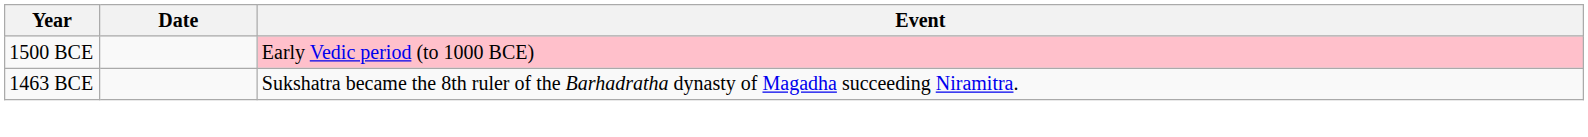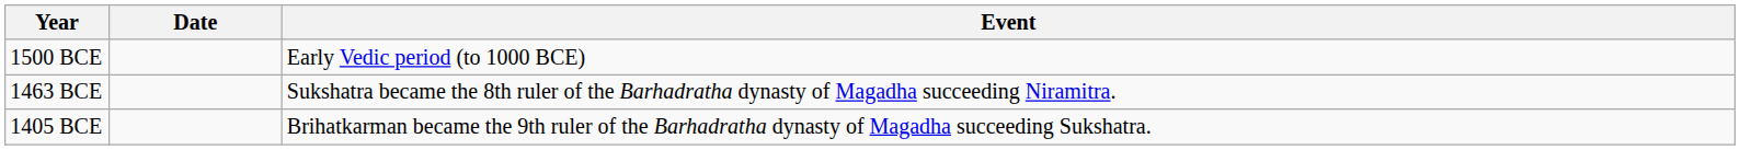1500 BCE | Event: pink background -> no background
+ row: 1405 BCE | Brihatkarman became the 9th ruler of the Barhadratha dynasty of Magadha succeeding Sukshatra.
